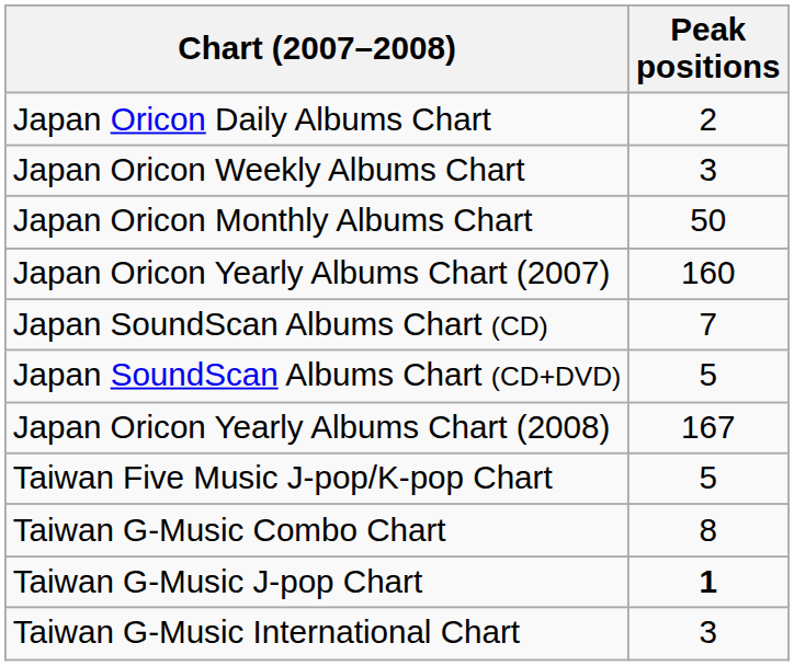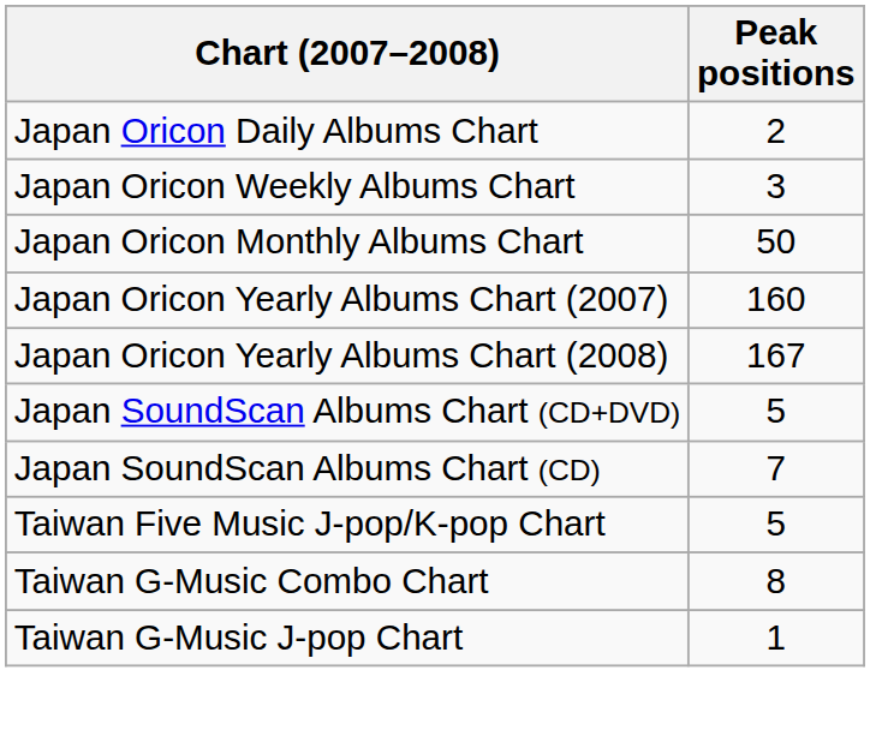rows swapped: Japan Oricon Yearly Albums Chart (2008) <-> Japan SoundScan Albums Chart (CD)
Taiwan G-Music J-pop Chart | Peak positions: bold -> normal
- row: Taiwan G-Music International Chart | 3
